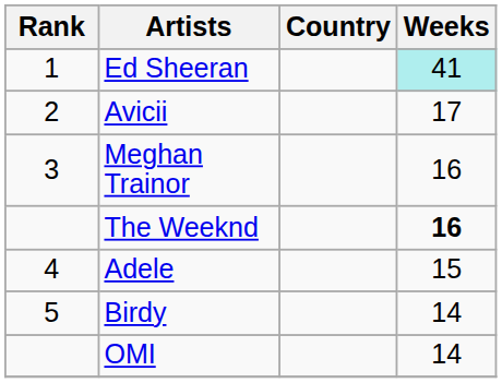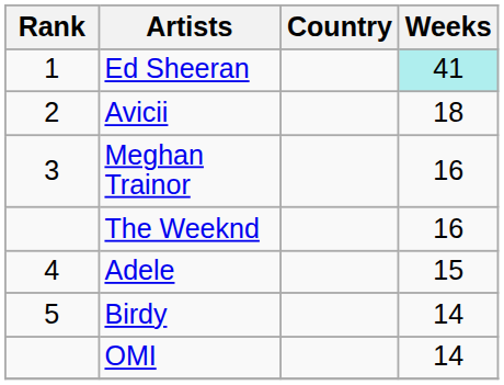Avicii | Weeks: 17 -> 18
The Weeknd | Weeks: bold -> normal
